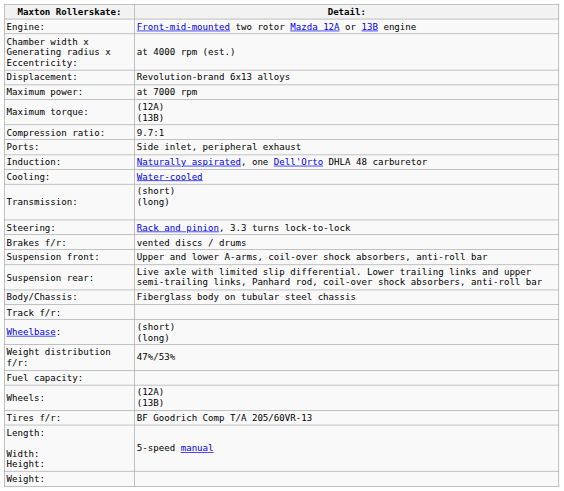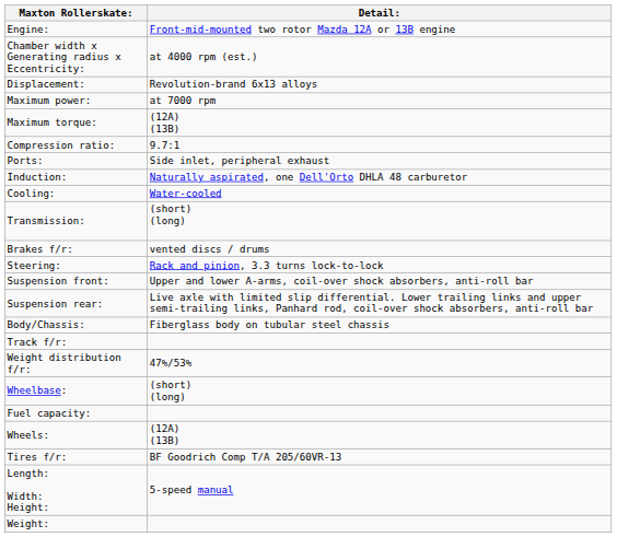rows swapped: Steering: <-> Brakes f/r:
rows swapped: Weight distribution f/r: <-> Wheelbase:
